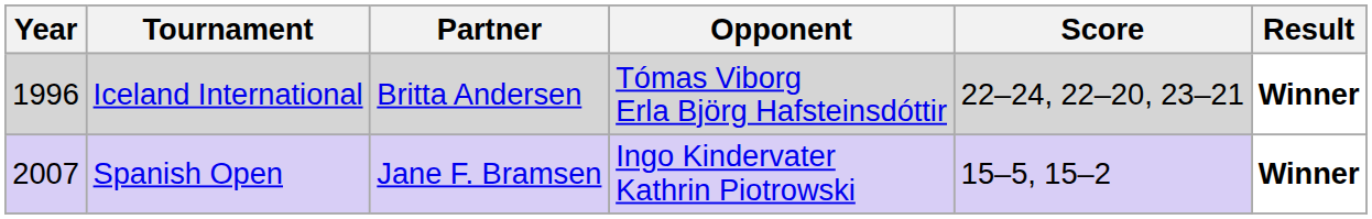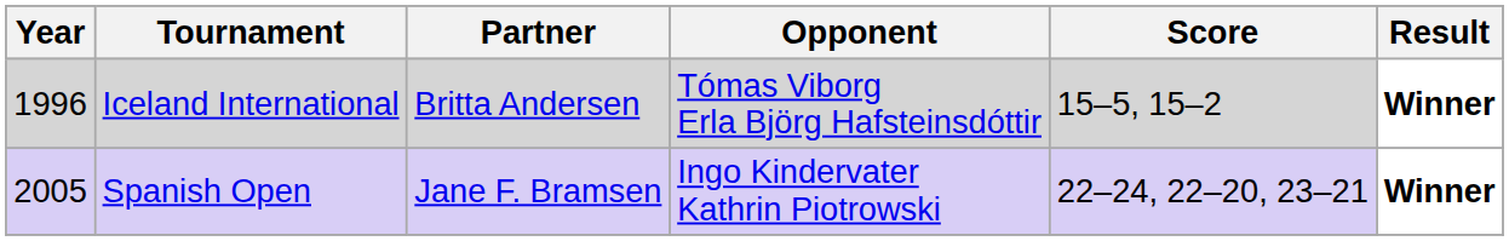Iceland International | Score: 22–24, 22–20, 23–21 -> 15–5, 15–2
Spanish Open | Year: 2007 -> 2005
Spanish Open | Score: 15–5, 15–2 -> 22–24, 22–20, 23–21
